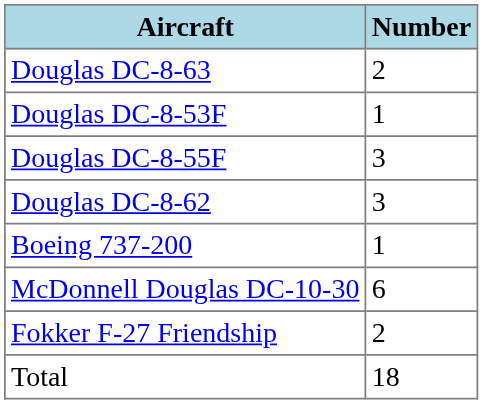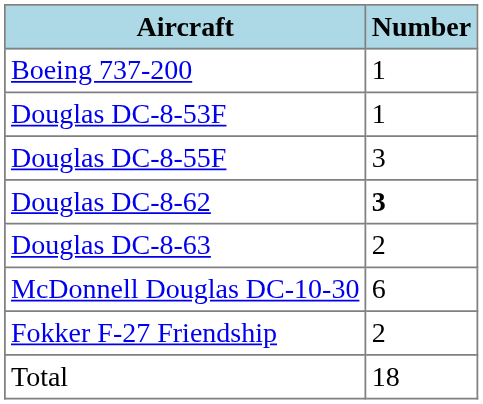rows swapped: Boeing 737-200 <-> Douglas DC-8-63
Douglas DC-8-62 | Number: normal -> bold
